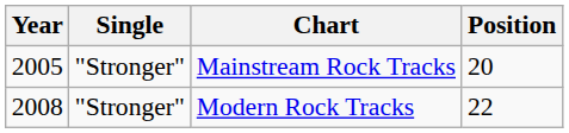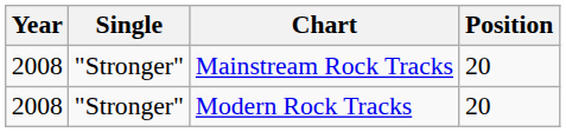Mainstream Rock Tracks | Year: 2005 -> 2008
Modern Rock Tracks | Position: 22 -> 20
